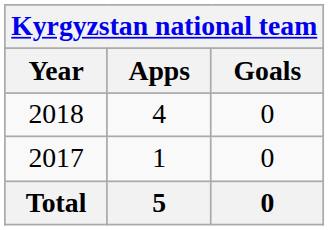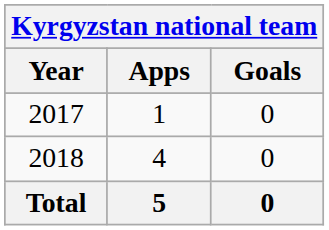rows swapped: 2017 <-> 2018
